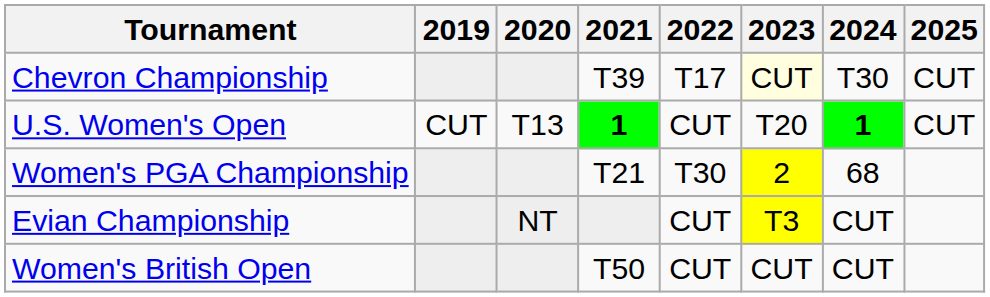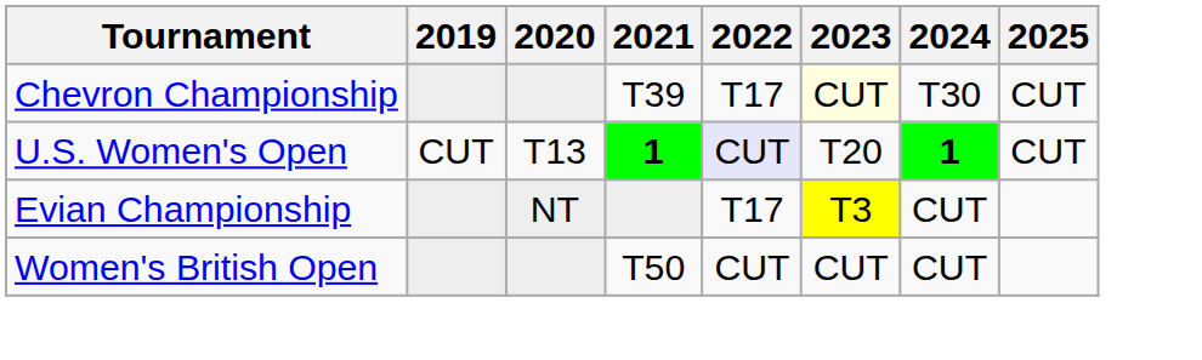U.S. Women's Open | 2022: no background -> lavender background
- row: Women's PGA Championship | T21 | T30 | 2 | 68
Evian Championship | 2022: CUT -> T17
